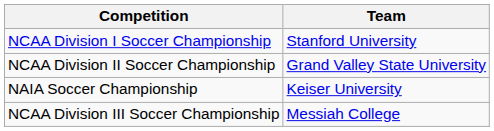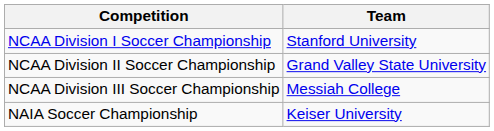rows swapped: NCAA Division III Soccer Championship <-> NAIA Soccer Championship
